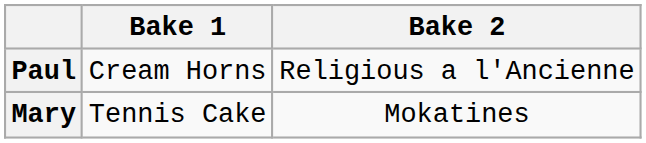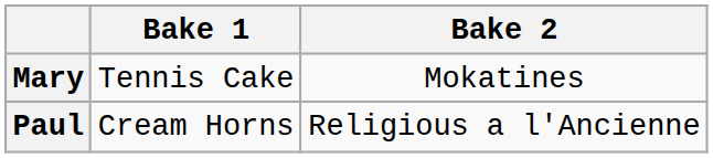rows swapped: Mary <-> Paul
